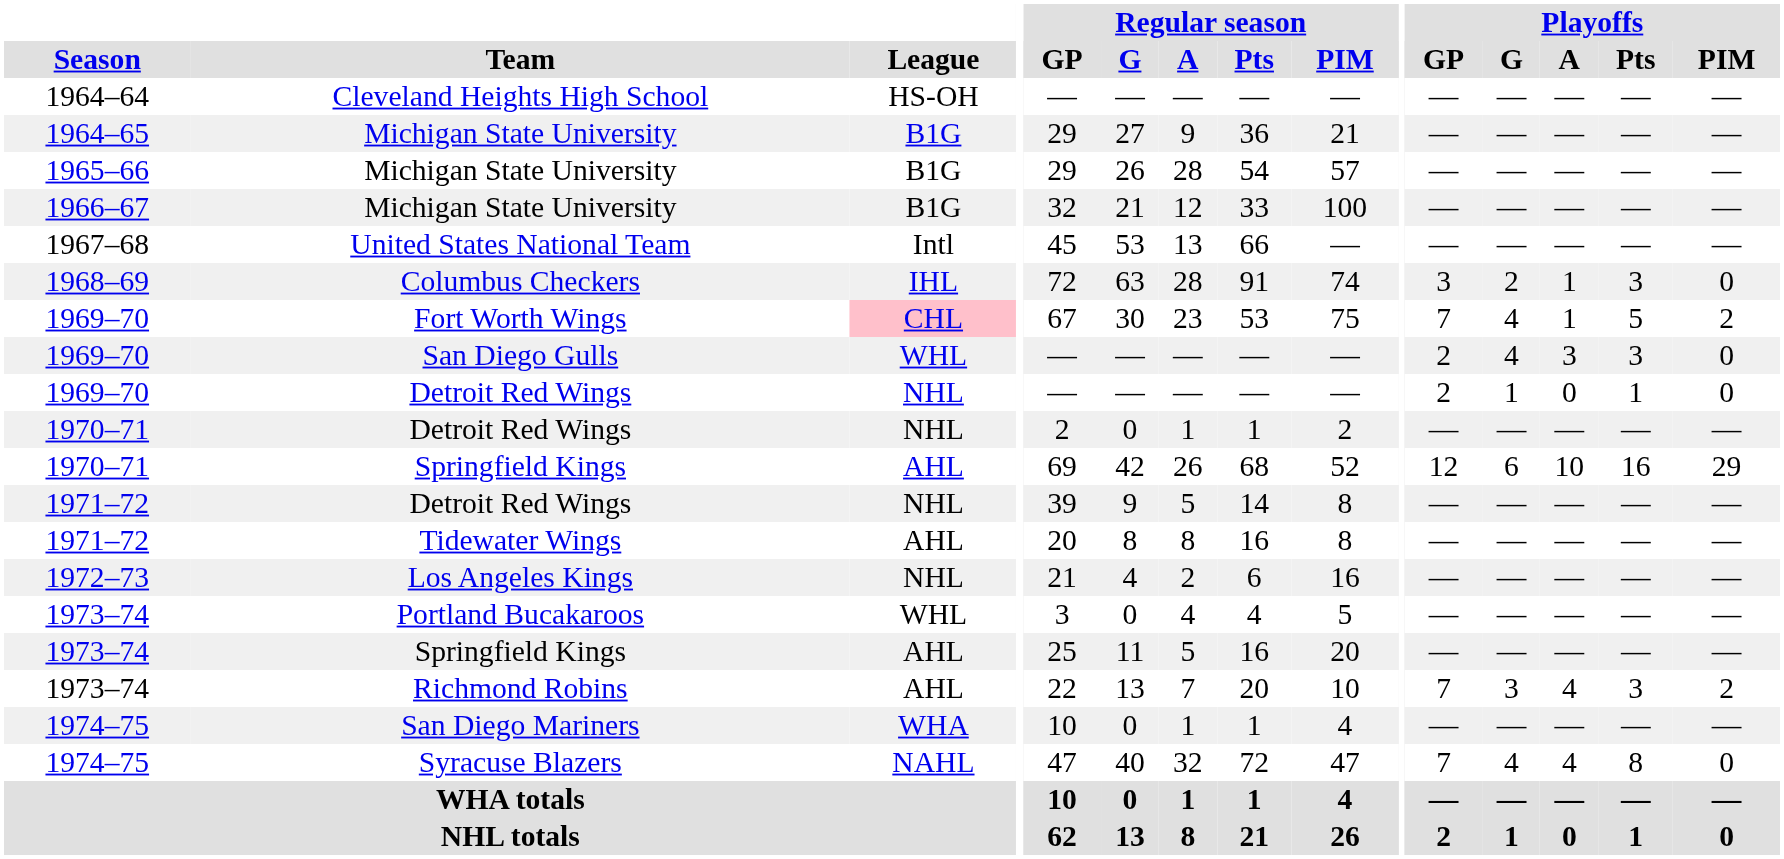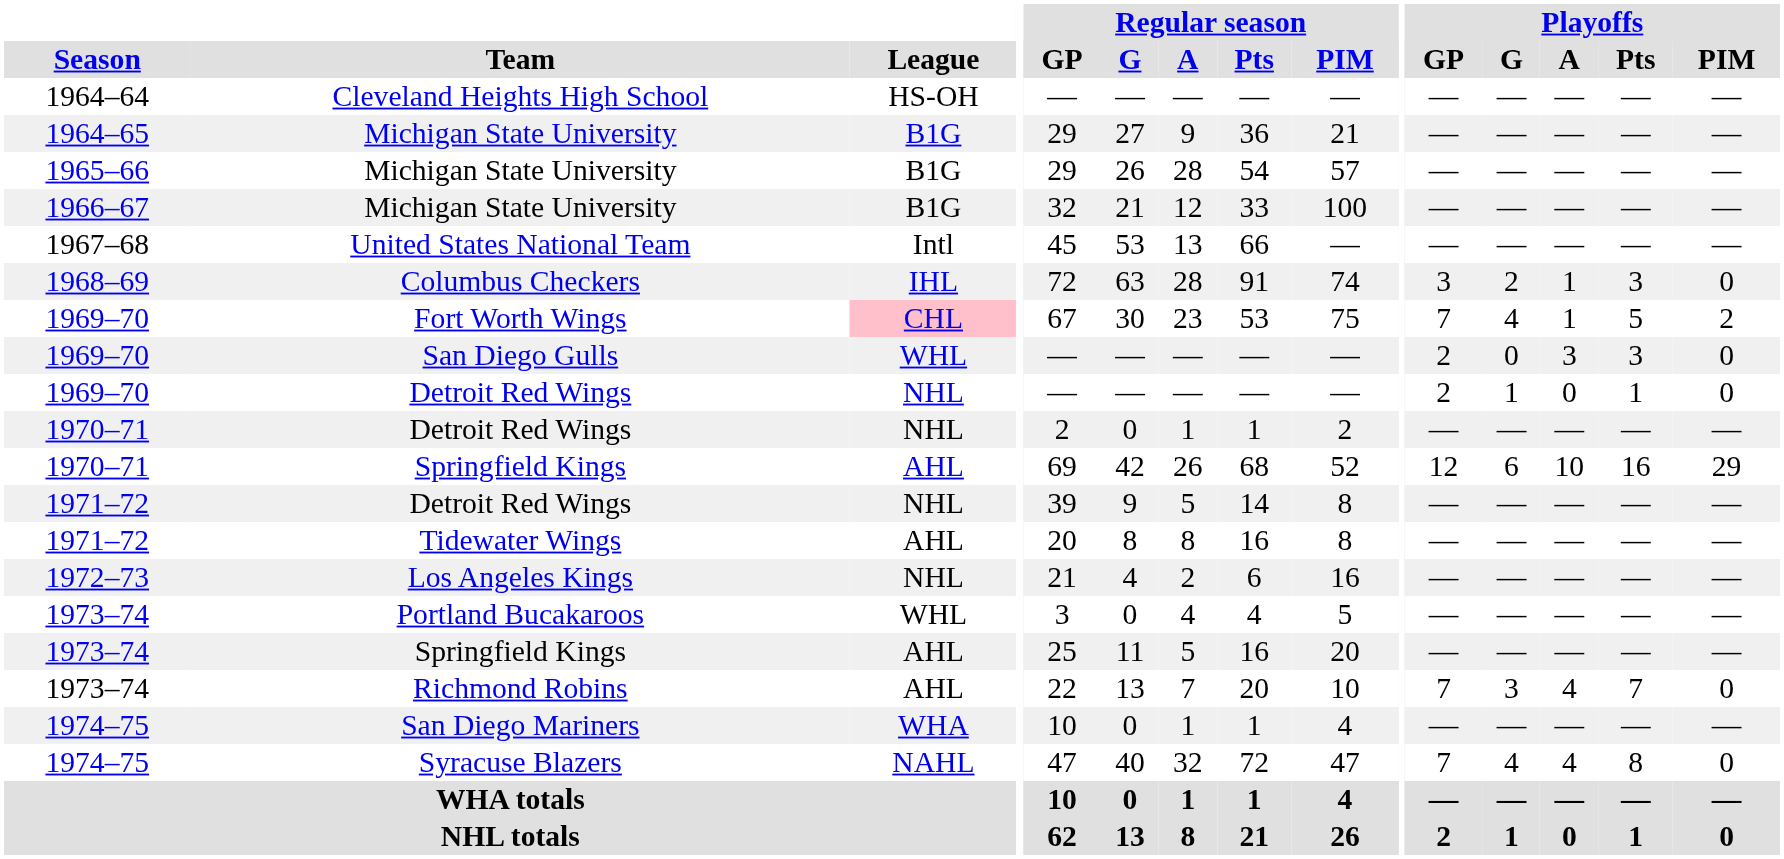San Diego Gulls | Playoffs / G: 4 -> 0
Richmond Robins | Playoffs / Pts: 3 -> 7
Richmond Robins | Playoffs / PIM: 2 -> 0
